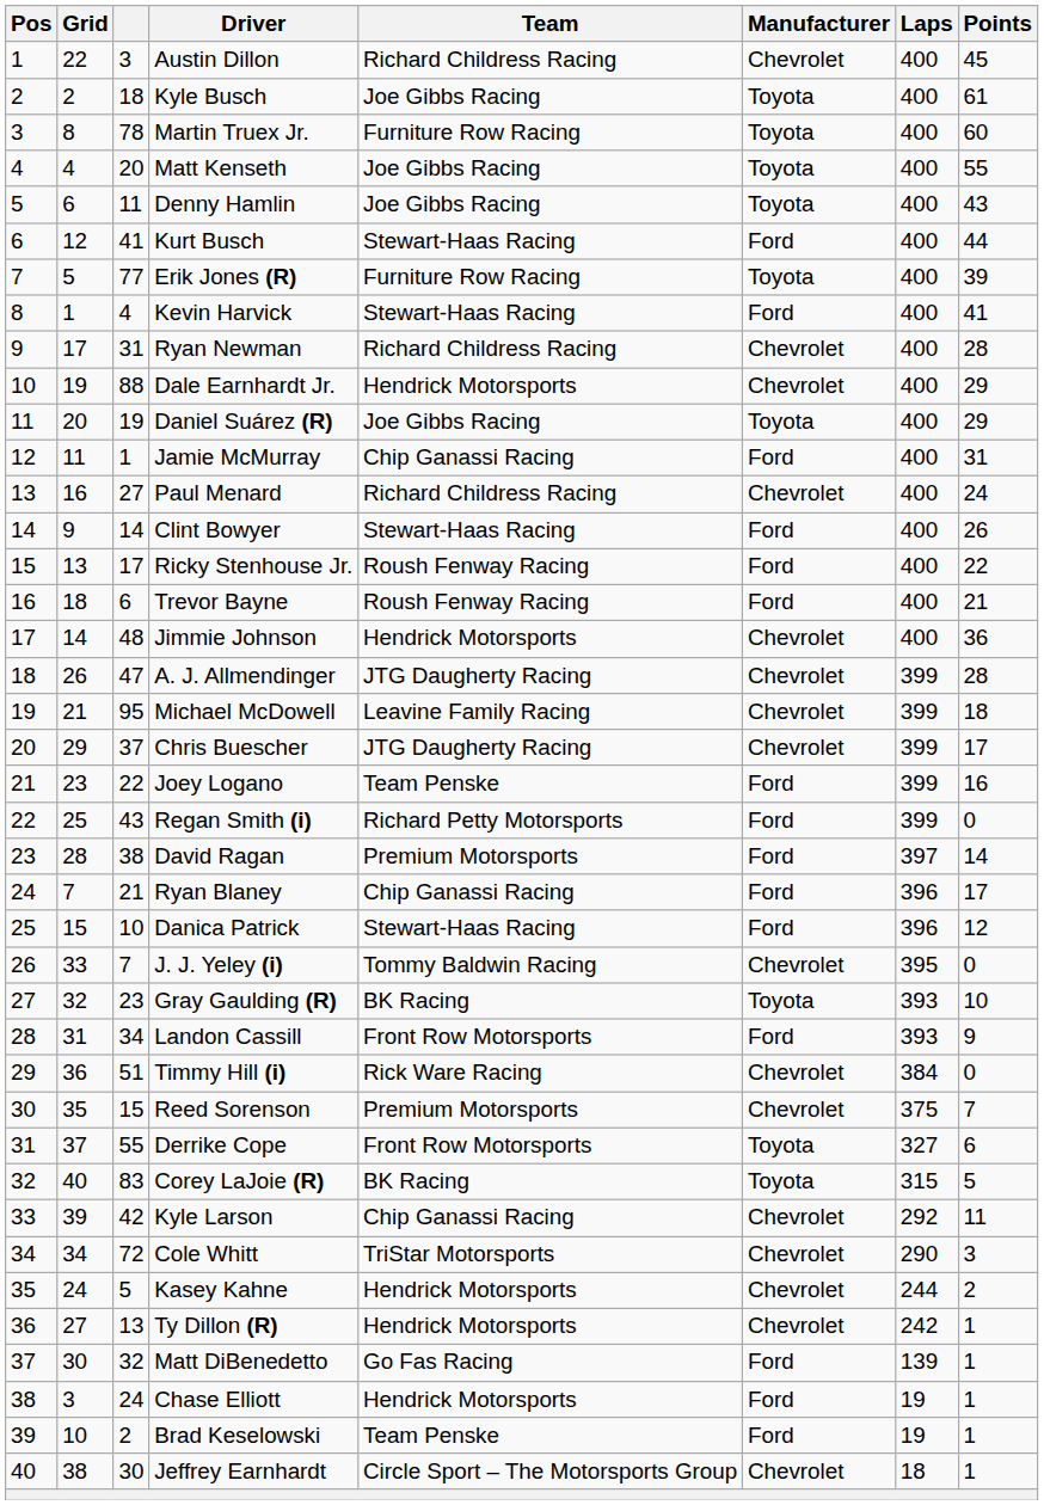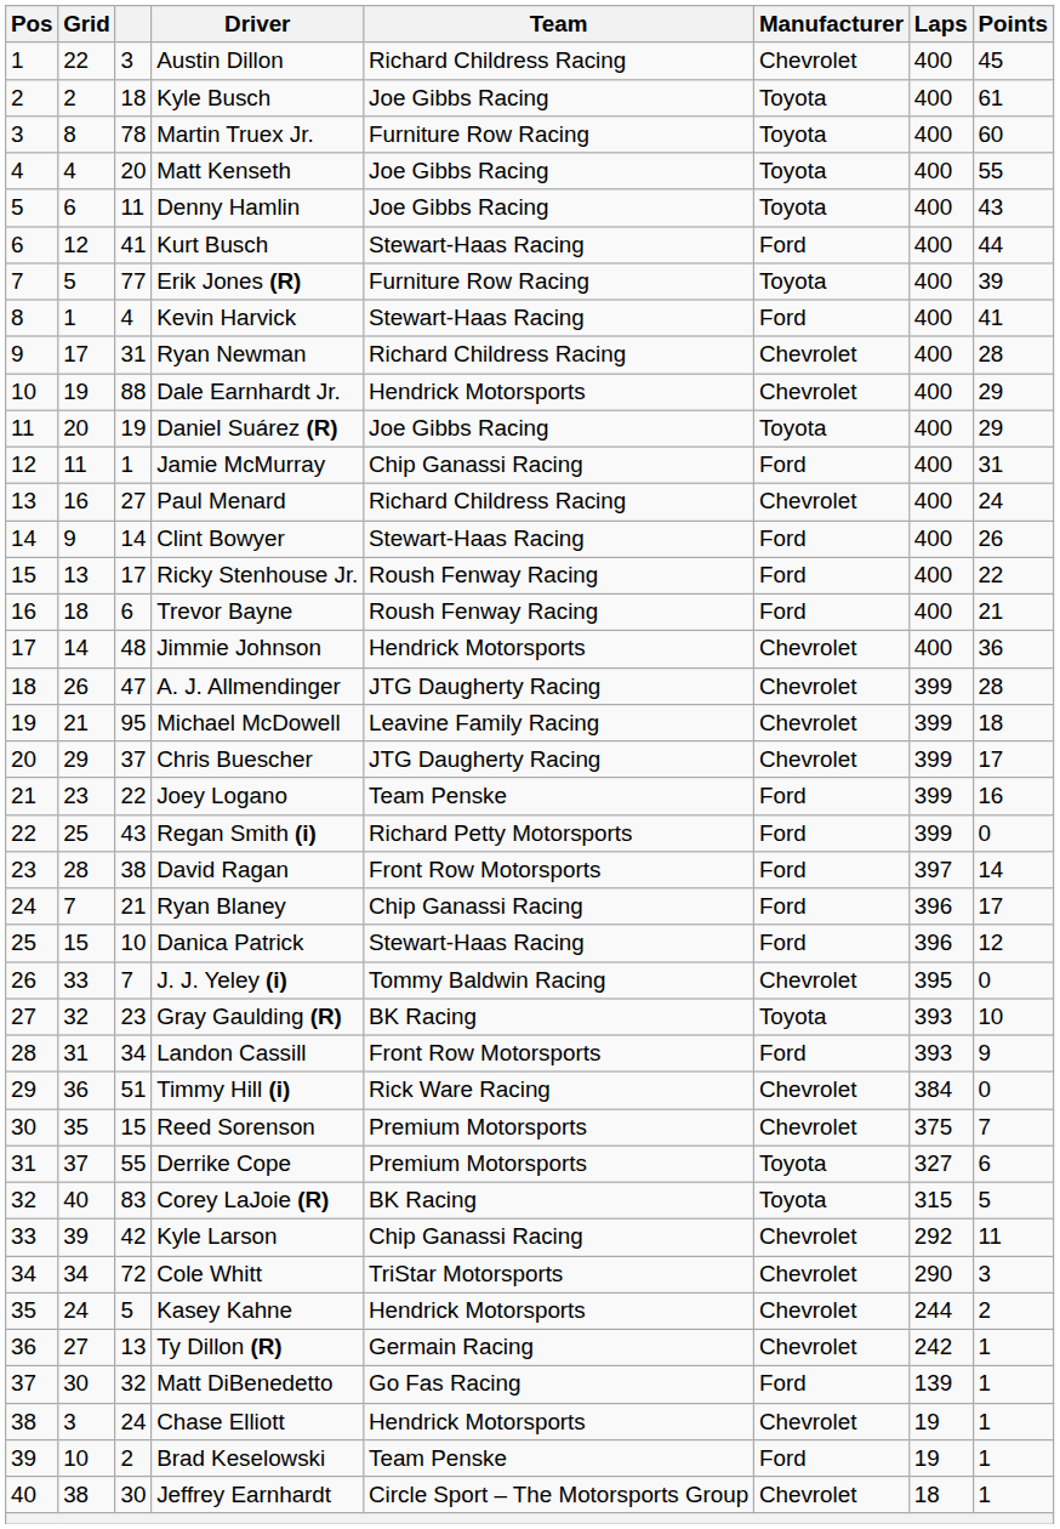David Ragan | Team: Premium Motorsports -> Front Row Motorsports
Derrike Cope | Team: Front Row Motorsports -> Premium Motorsports
Ty Dillon (R) | Team: Hendrick Motorsports -> Germain Racing
Chase Elliott | Manufacturer: Ford -> Chevrolet
